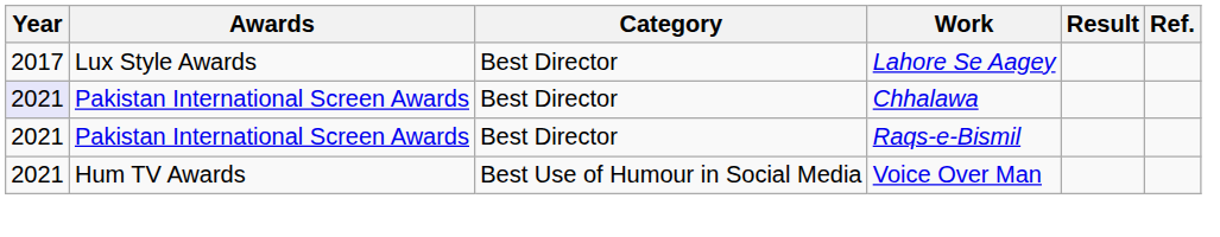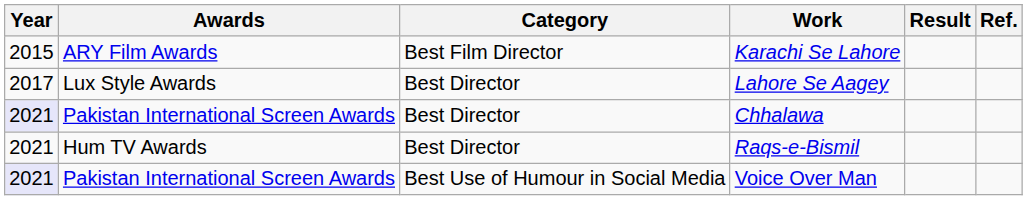+ row: 2015 | ARY Film Awards | Best Film Director | Karachi Se Lahore
Raqs-e-Bismil | Awards: Pakistan International Screen Awards -> Hum TV Awards
Voice Over Man | Year: no background -> lavender background
Voice Over Man | Awards: Hum TV Awards -> Pakistan International Screen Awards
